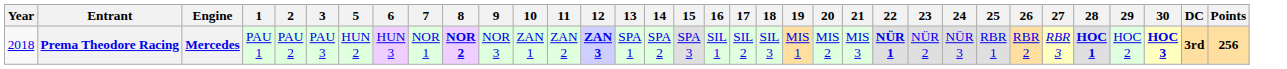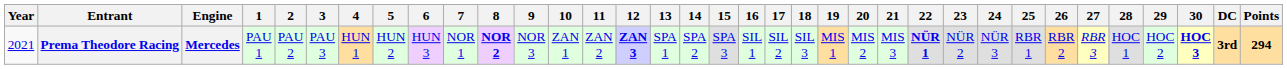+ column: 4 | HUN 1
Prema Theodore Racing | Year: 2018 -> 2021
Prema Theodore Racing | 28: bold -> normal
Prema Theodore Racing | Points: 256 -> 294
